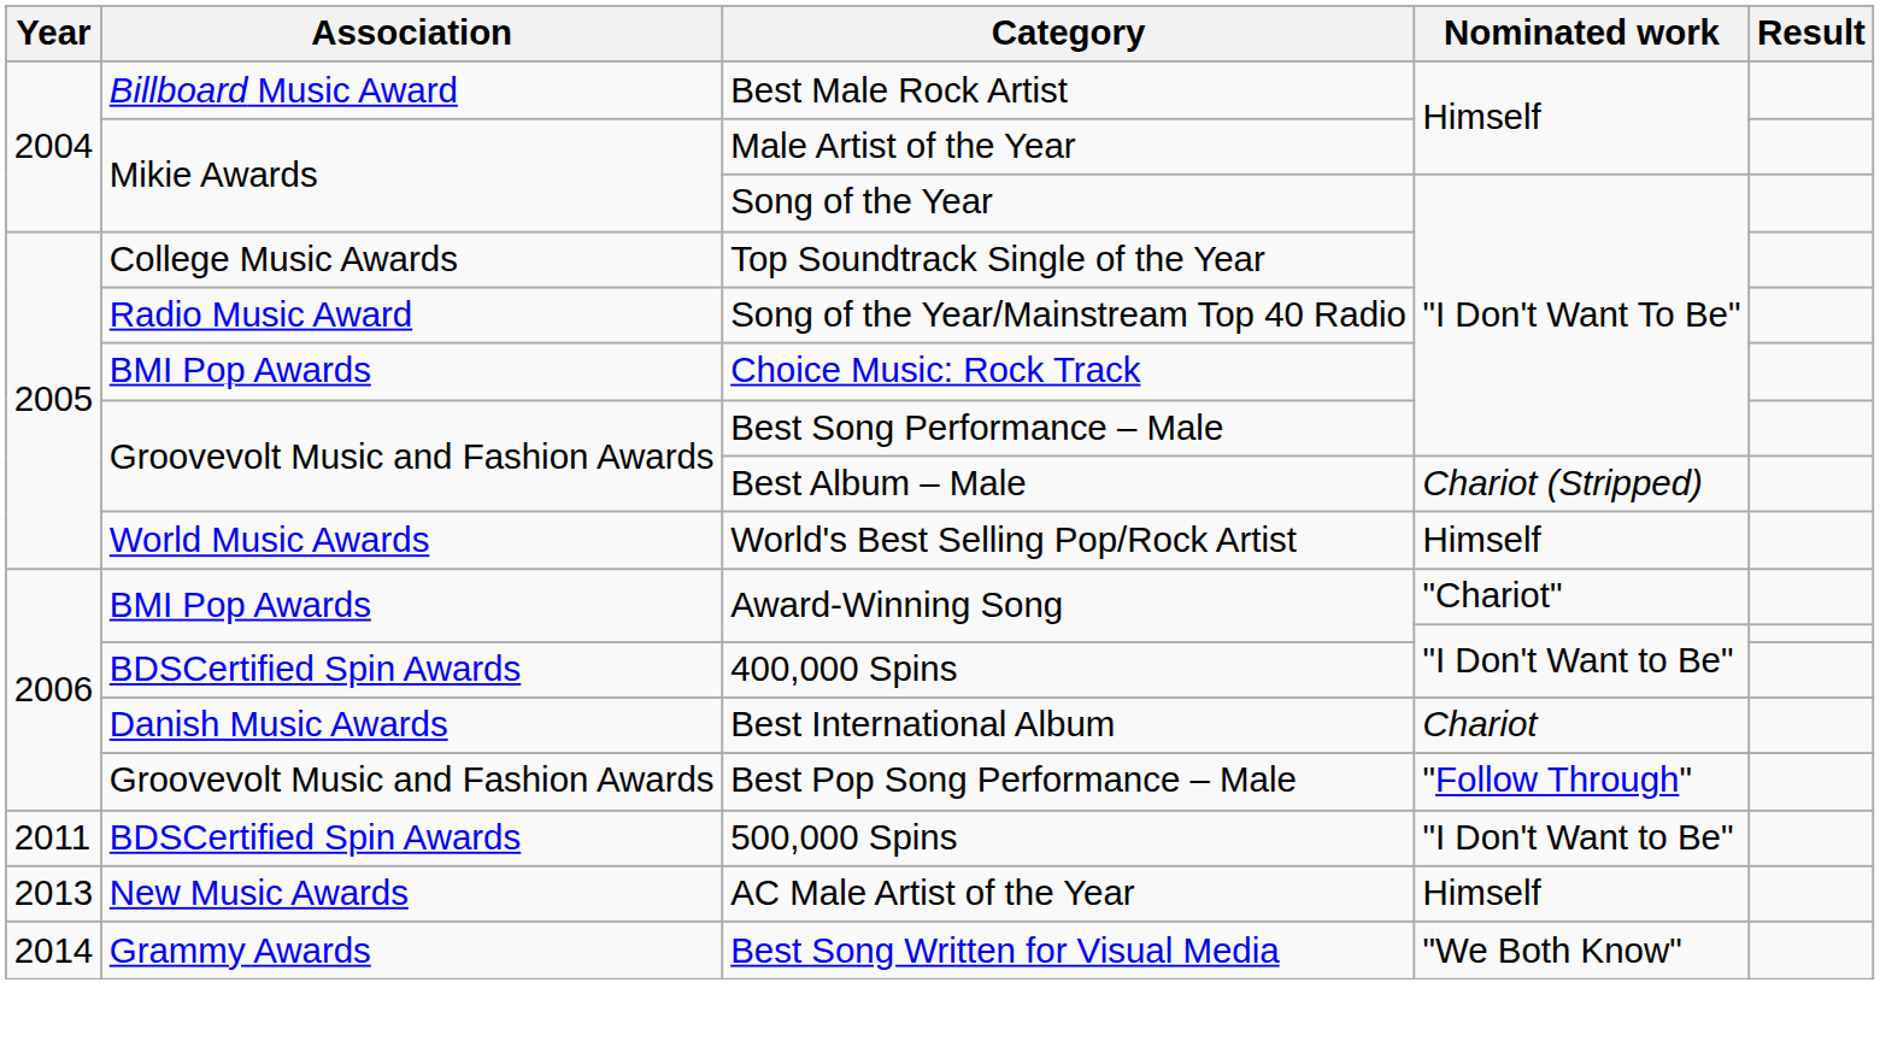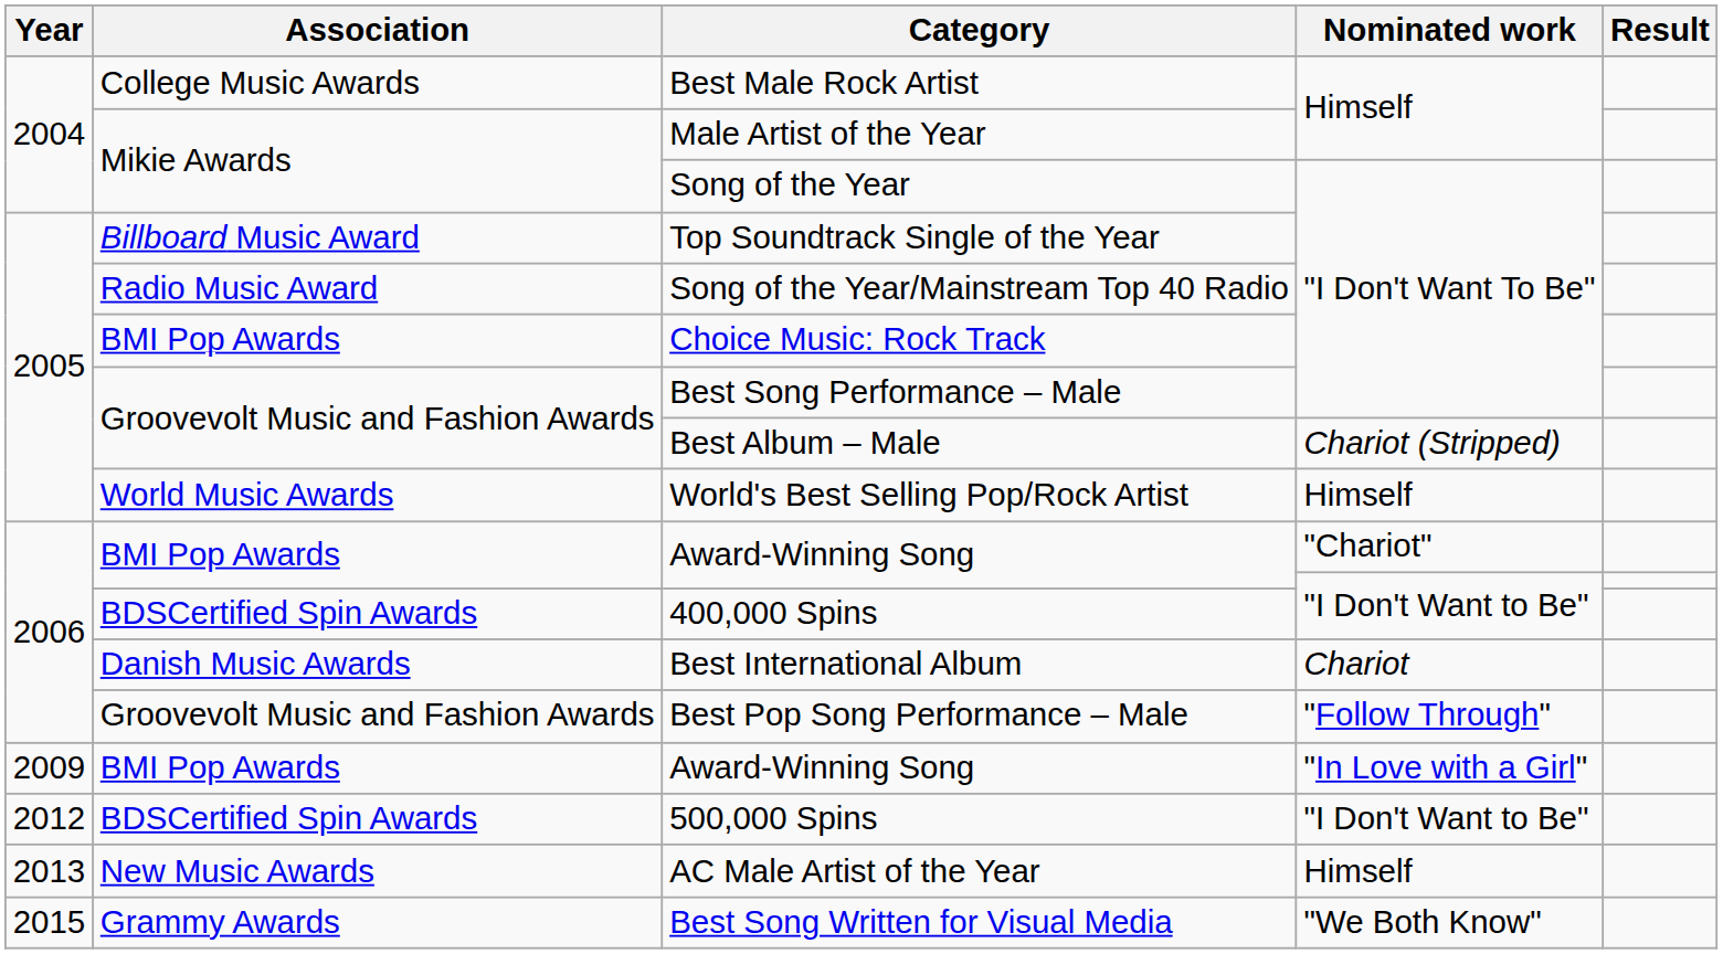Best Male Rock Artist | Association: Billboard Music Award -> College Music Awards
Top Soundtrack Single of the Year | Association: College Music Awards -> Billboard Music Award
+ row: 2009 | BMI Pop Awards | Award-Winning Song | "In Love with a Girl"
500,000 Spins | Year: 2011 -> 2012
Best Song Written for Visual Media | Year: 2014 -> 2015
